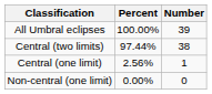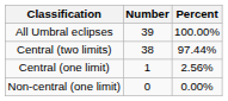columns swapped: Number <-> Percent
